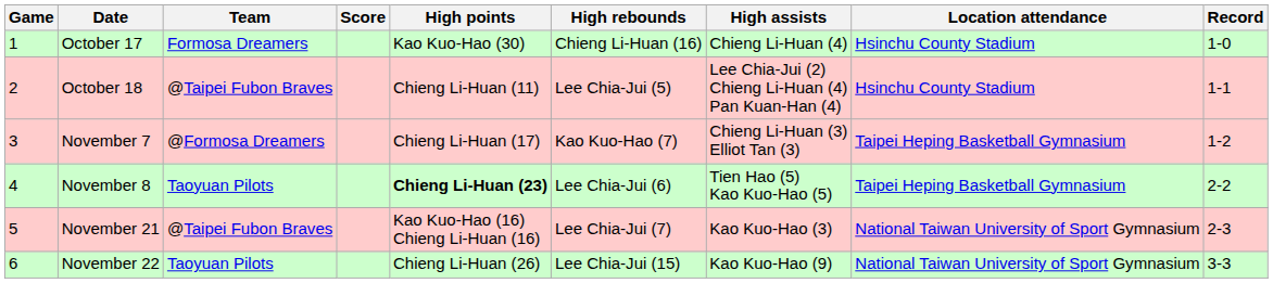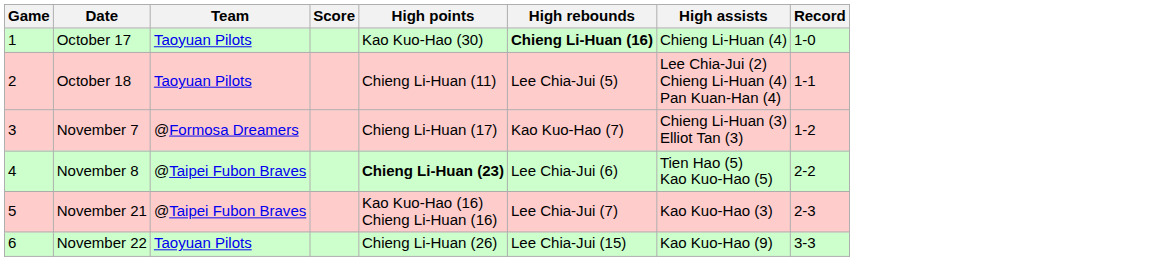- column: Location attendance | Hsinchu County Stadium | Hsinchu County Stadium | Taipei Heping Basketball Gymnasium | Taipei Heping Basketball Gymnasium | National Taiwan University of Sport Gymnasium | National Taiwan University of Sport Gymnasium
October 17 | Team: Formosa Dreamers -> Taoyuan Pilots
October 17 | High rebounds: normal -> bold
October 18 | Team: @Taipei Fubon Braves -> Taoyuan Pilots
November 8 | Team: Taoyuan Pilots -> @Taipei Fubon Braves
